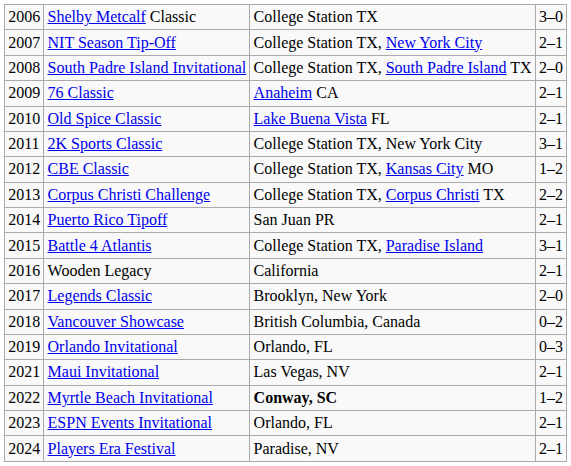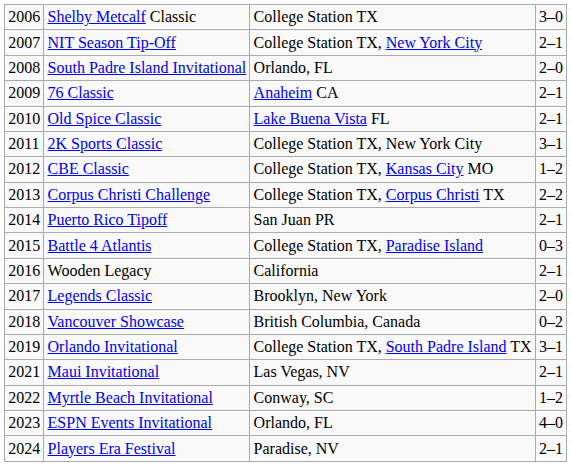South Padre Island Invitational | column 3: College Station TX, South Padre Island TX -> Orlando, FL
Battle 4 Atlantis | column 4: 3–1 -> 0–3
Orlando Invitational | column 3: Orlando, FL -> College Station TX, South Padre Island TX
Orlando Invitational | column 4: 0–3 -> 3–1
Myrtle Beach Invitational | column 3: bold -> normal
ESPN Events Invitational | column 4: 2–1 -> 4–0
